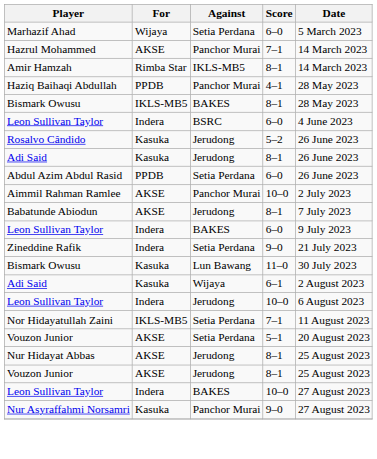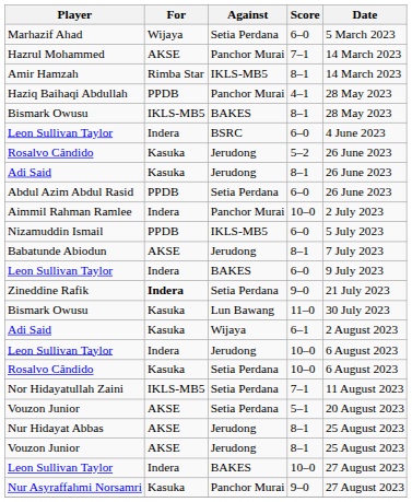Aimmil Rahman Ramlee | For: AKSE -> Indera
+ row: Nizamuddin Ismail | PPDB | IKLS-MB5 | 6–0 | 5 July 2023
Zineddine Rafik | For: normal -> bold
+ row: Rosalvo Cândido | Kasuka | Setia Perdana | 10–0 | 6 August 2023
